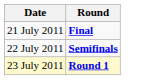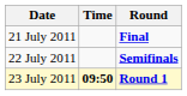+ column: Time | 09:50
